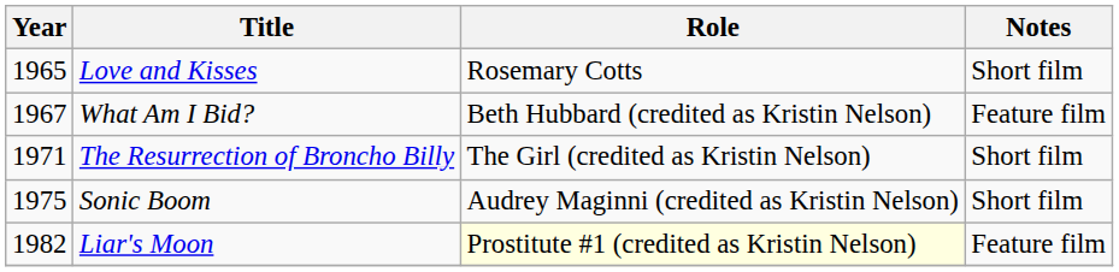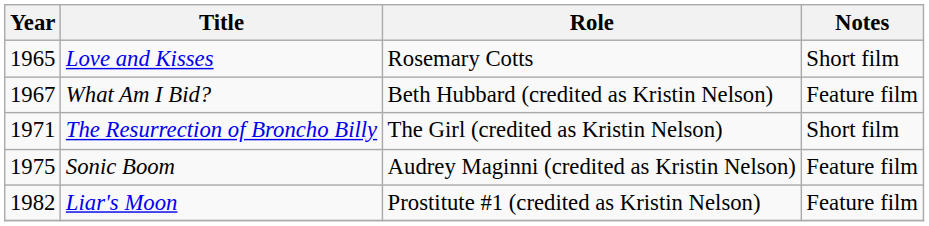Sonic Boom | Notes: Short film -> Feature film
Liar's Moon | Role: lightyellow background -> no background
